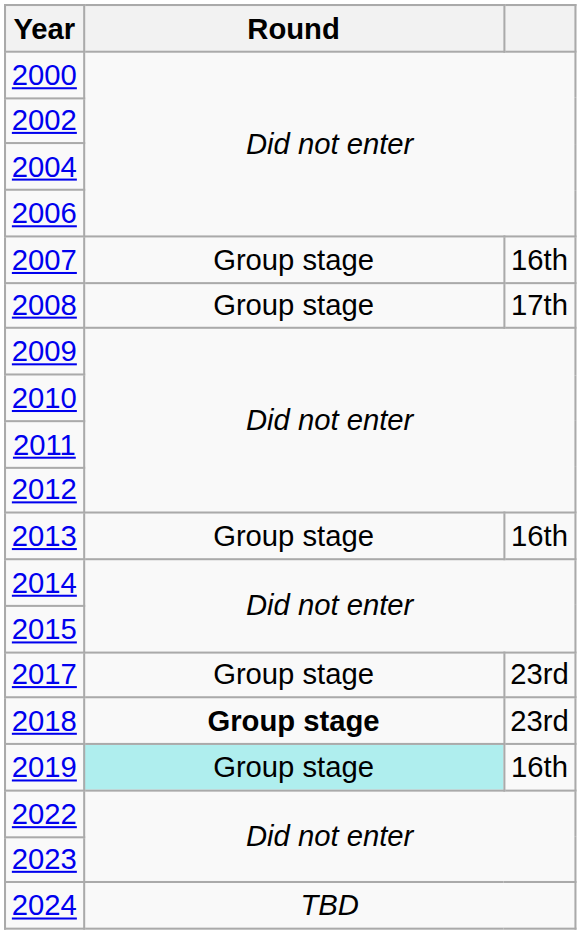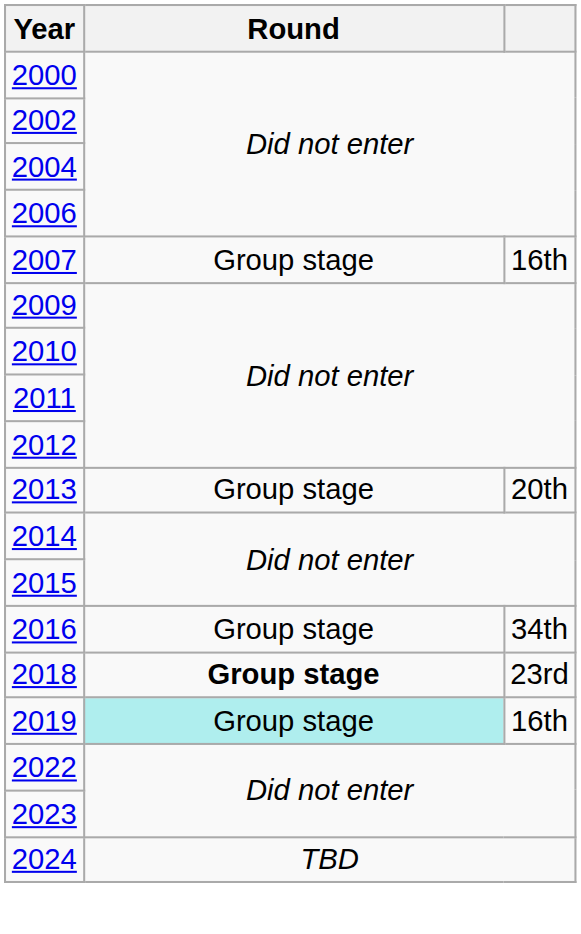- row: 2008 | Group stage | 17th
2013 | column 3: 16th -> 20th
+ row: 2016 | Group stage | 34th
- row: 2017 | Group stage | 23rd
